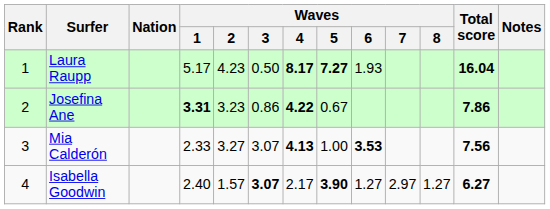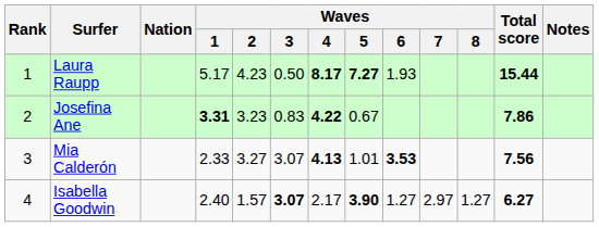Laura Raupp | Total score: 16.04 -> 15.44
Josefina Ane | Waves / 3: 0.86 -> 0.83
Mia Calderón | Waves / 5: 1.00 -> 1.01
